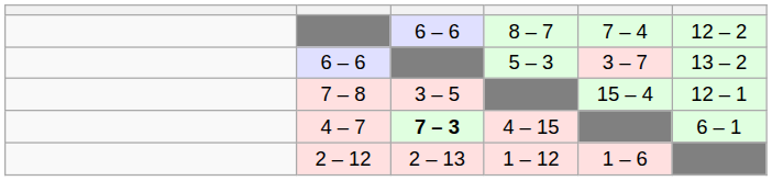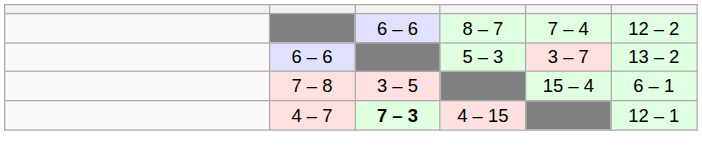7 – 8 | column 6: 12 – 1 -> 6 – 1
4 – 7 | column 6: 6 – 1 -> 12 – 1
- row: 2 – 12 | 2 – 13 | 1 – 12 | 1 – 6
